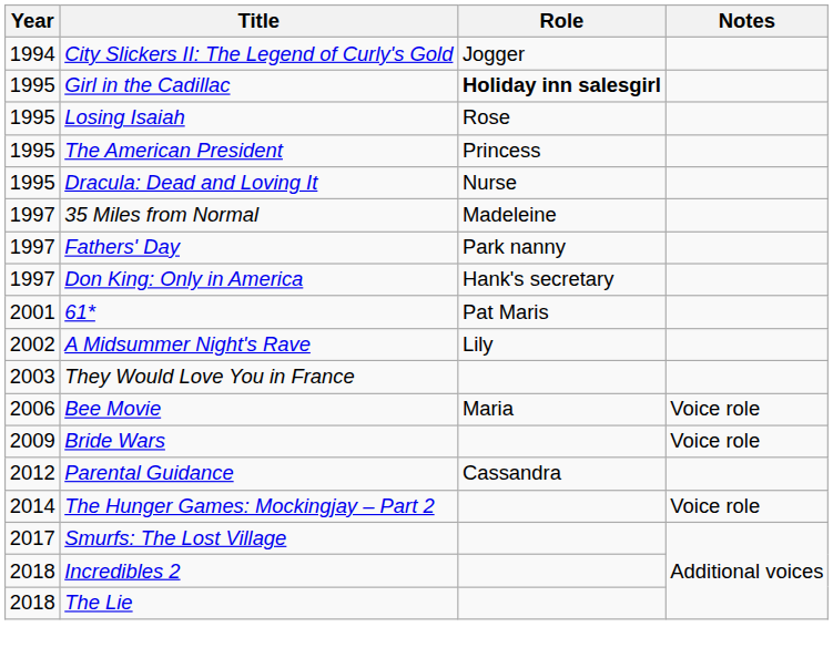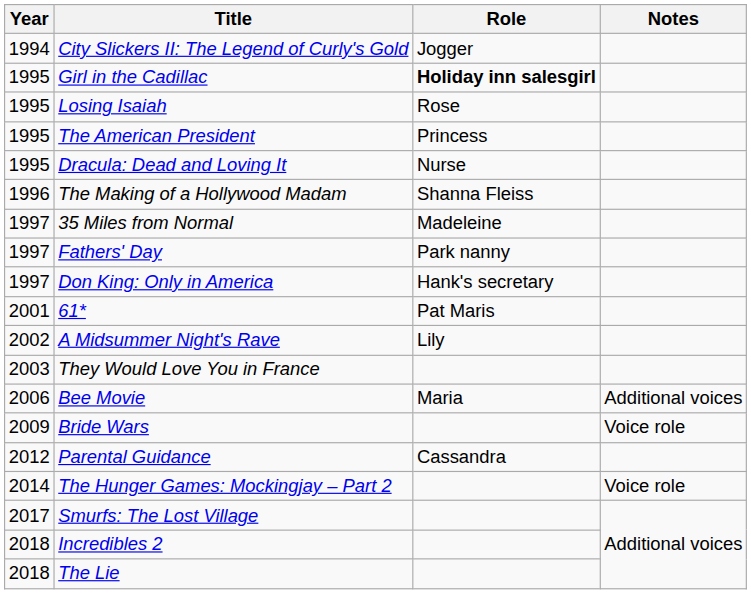+ row: 1996 | The Making of a Hollywood Madam | Shanna Fleiss
Bee Movie | Notes: Voice role -> Additional voices
